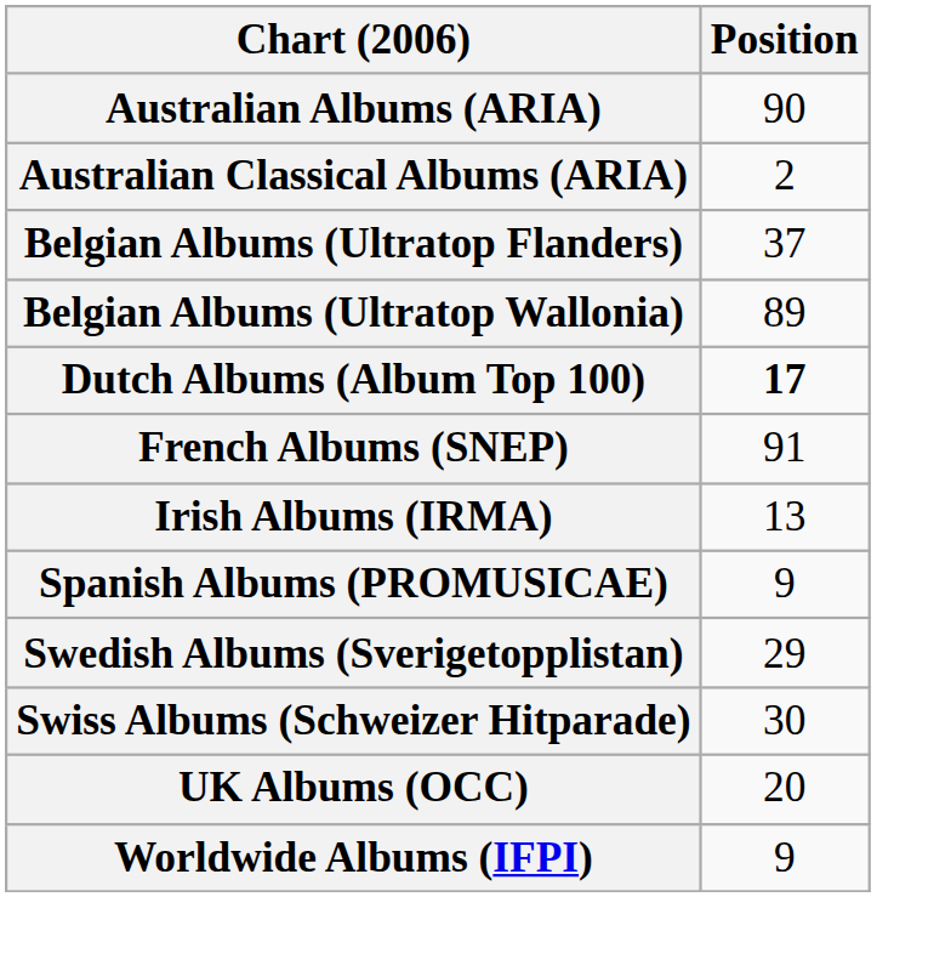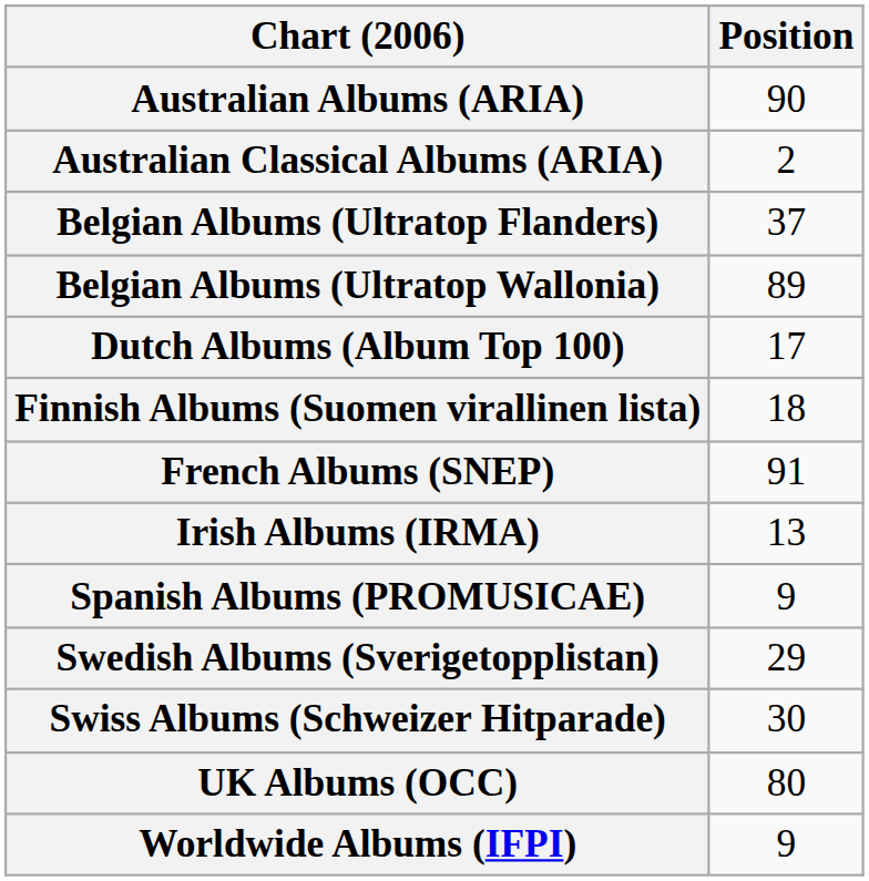Dutch Albums (Album Top 100) | Position: bold -> normal
+ row: Finnish Albums (Suomen virallinen lista) | 18
UK Albums (OCC) | Position: 20 -> 80
